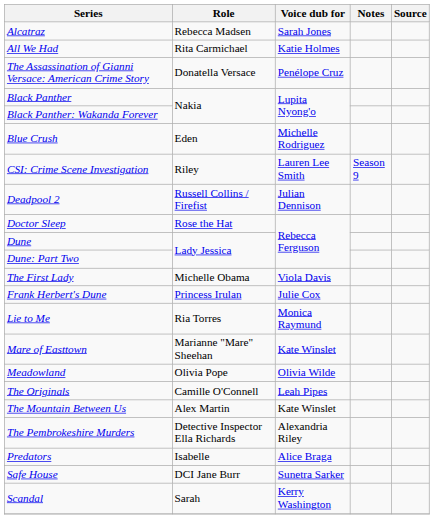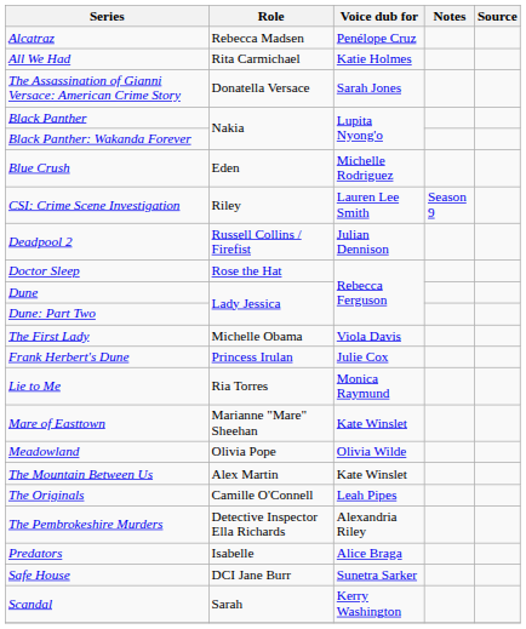Alcatraz | Voice dub for: Sarah Jones -> Penélope Cruz
The Assassination of Gianni Versace: American Crime Story | Voice dub for: Penélope Cruz -> Sarah Jones
rows swapped: The Mountain Between Us <-> The Originals
